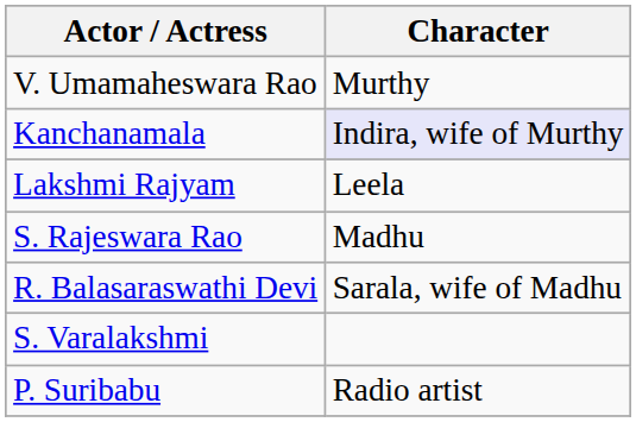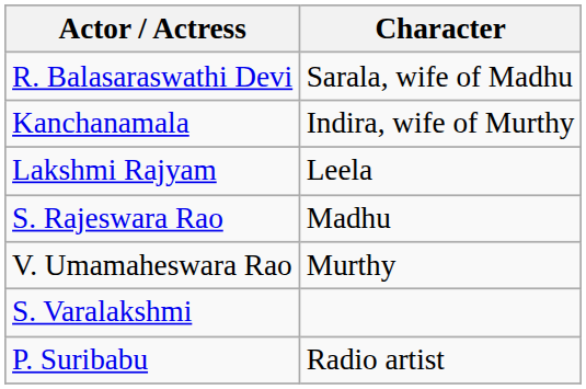rows swapped: V. Umamaheswara Rao <-> R. Balasaraswathi Devi
Kanchanamala | Character: lavender background -> no background
